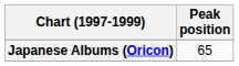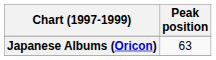Japanese Albums (Oricon) | Peak position: 65 -> 63
